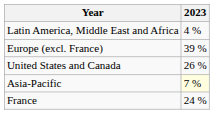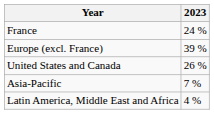rows swapped: France <-> Latin America, Middle East and Africa
Asia-Pacific | 2023: lightyellow background -> no background
